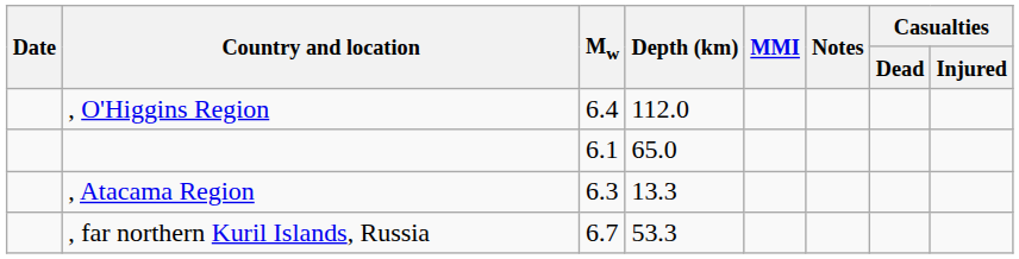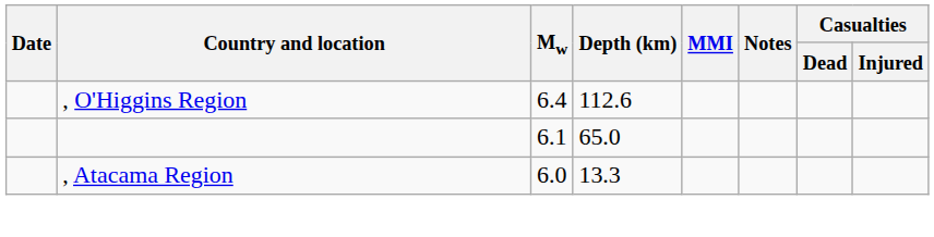, O'Higgins Region | Depth (km): 112.0 -> 112.6
, Atacama Region | Mw: 6.3 -> 6.0
- row: , far northern Kuril Islands, Russia | 6.7 | 53.3
